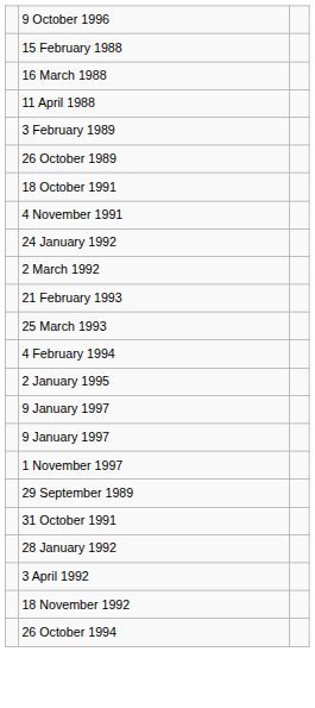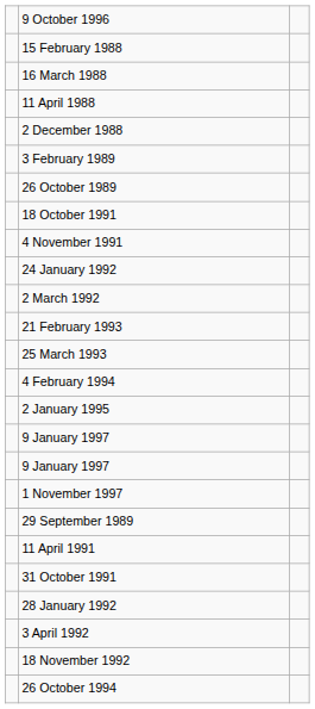+ row: 2 December 1988
+ row: 11 April 1991
